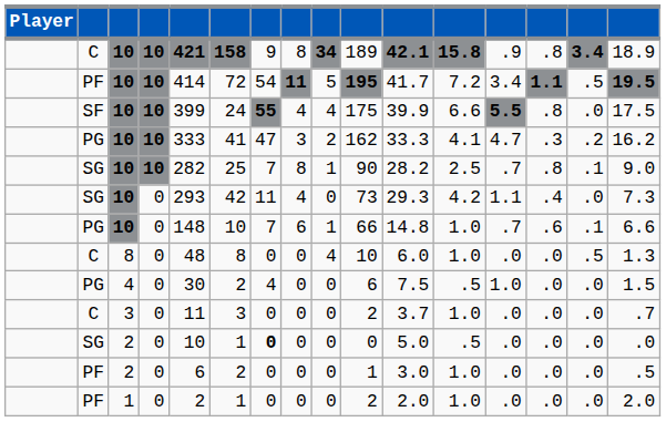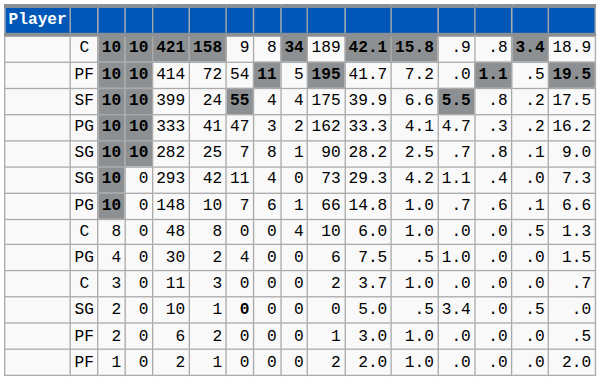PF / 10 | column 13: 3.4 -> .0
SF / 10 | column 15: .0 -> .2
SG / 2 | column 13: .0 -> 3.4
SG / 2 | column 15: .0 -> .5
